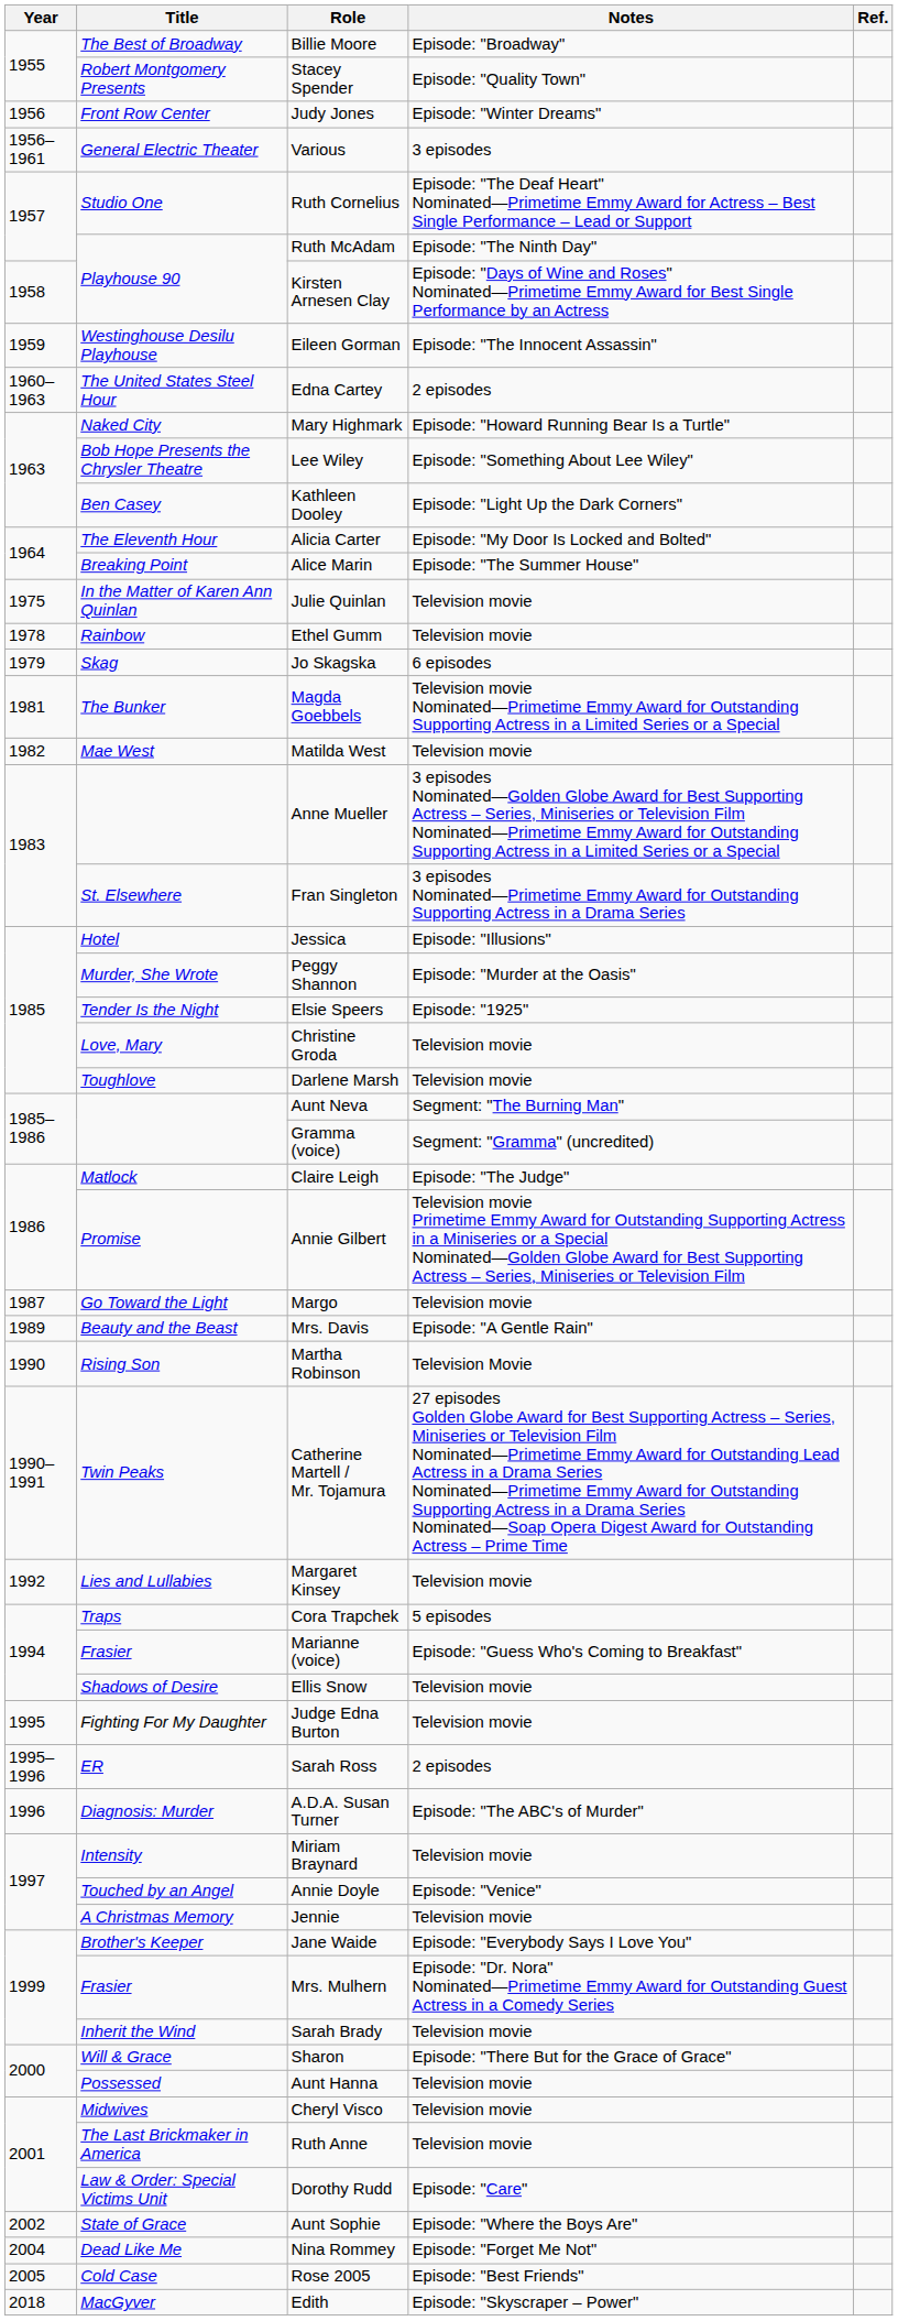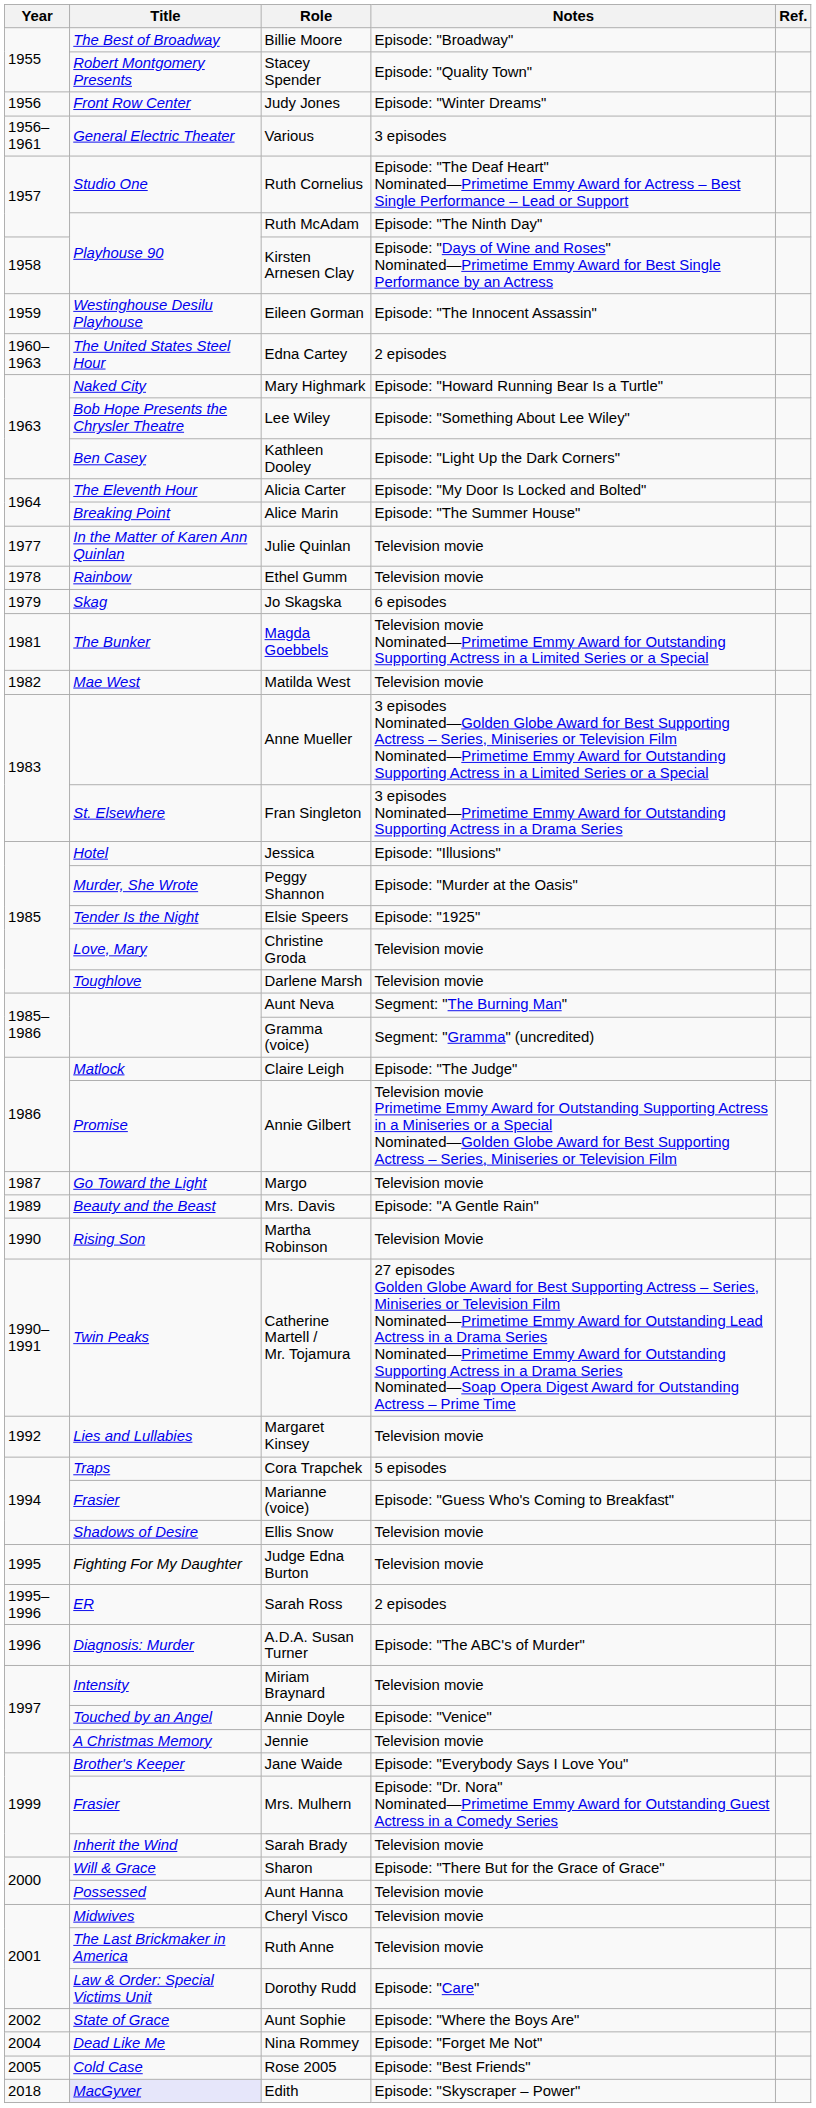Julie Quinlan | Year: 1975 -> 1977
Edith | Title: no background -> lavender background
